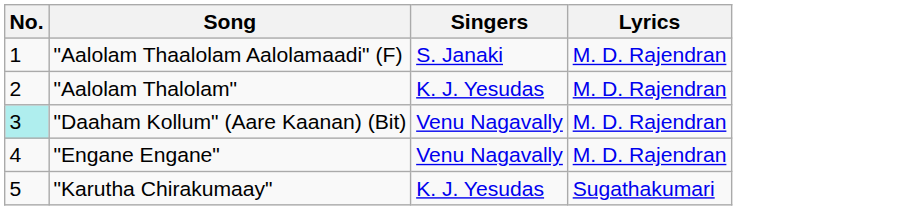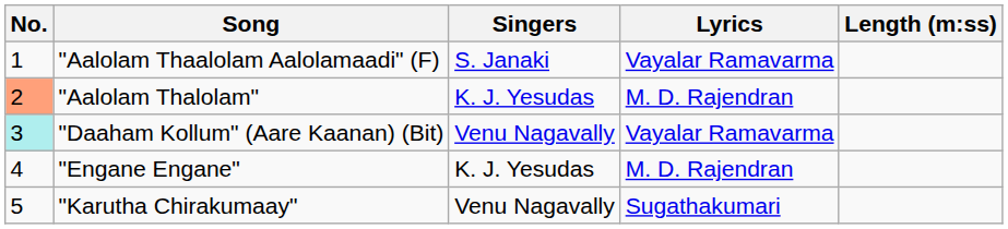+ column: Length (m:ss)
"Aalolam Thaalolam Aalolamaadi" (F) | Lyrics: M. D. Rajendran -> Vayalar Ramavarma
"Aalolam Thalolam" | No.: no background -> lightsalmon background
"Daaham Kollum" (Aare Kaanan) (Bit) | Lyrics: M. D. Rajendran -> Vayalar Ramavarma
"Engane Engane" | Singers: Venu Nagavally -> K. J. Yesudas
"Karutha Chirakumaay" | Singers: K. J. Yesudas -> Venu Nagavally
